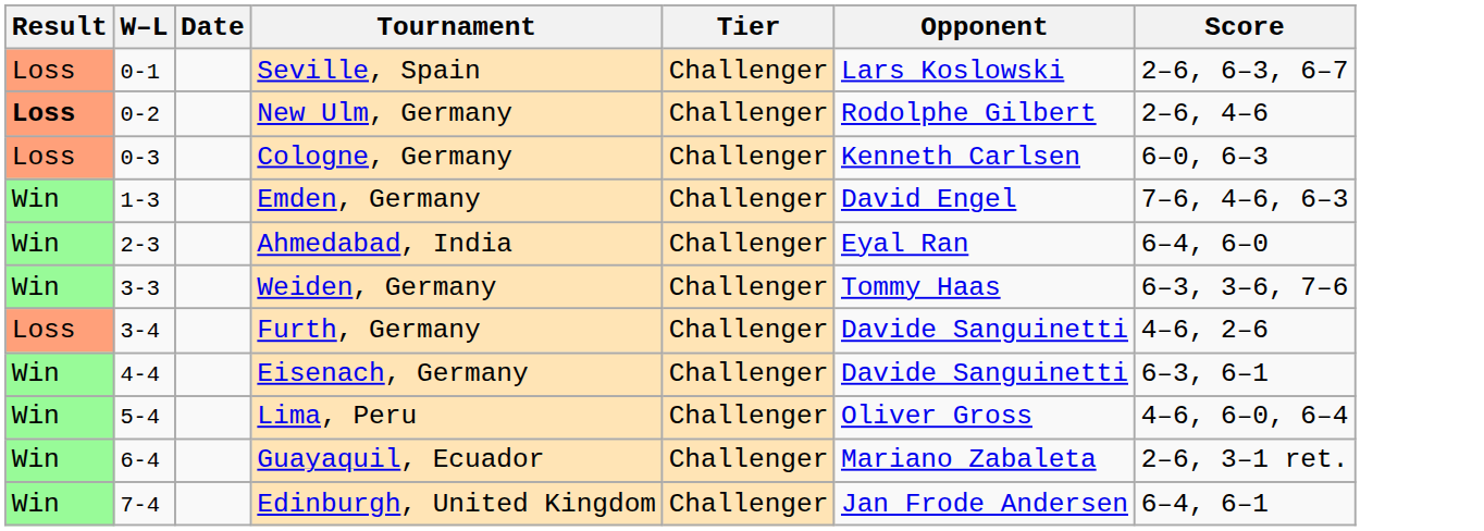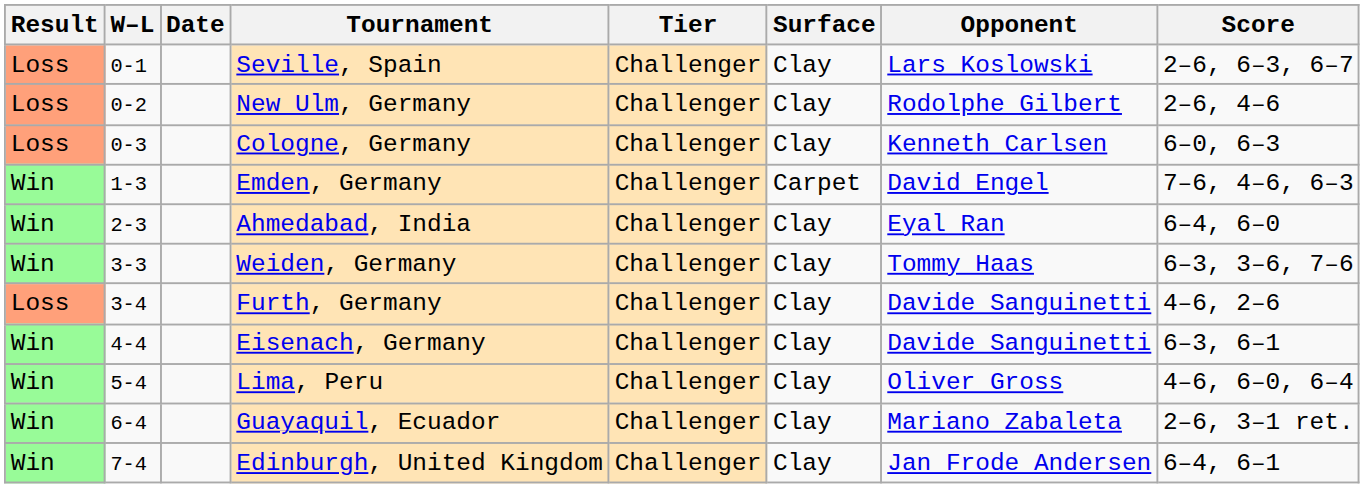+ column: Surface | Clay | Clay | Clay | Carpet | Clay | Clay | Clay | Clay | Clay | Clay | Clay
New Ulm, Germany | Result: bold -> normal
